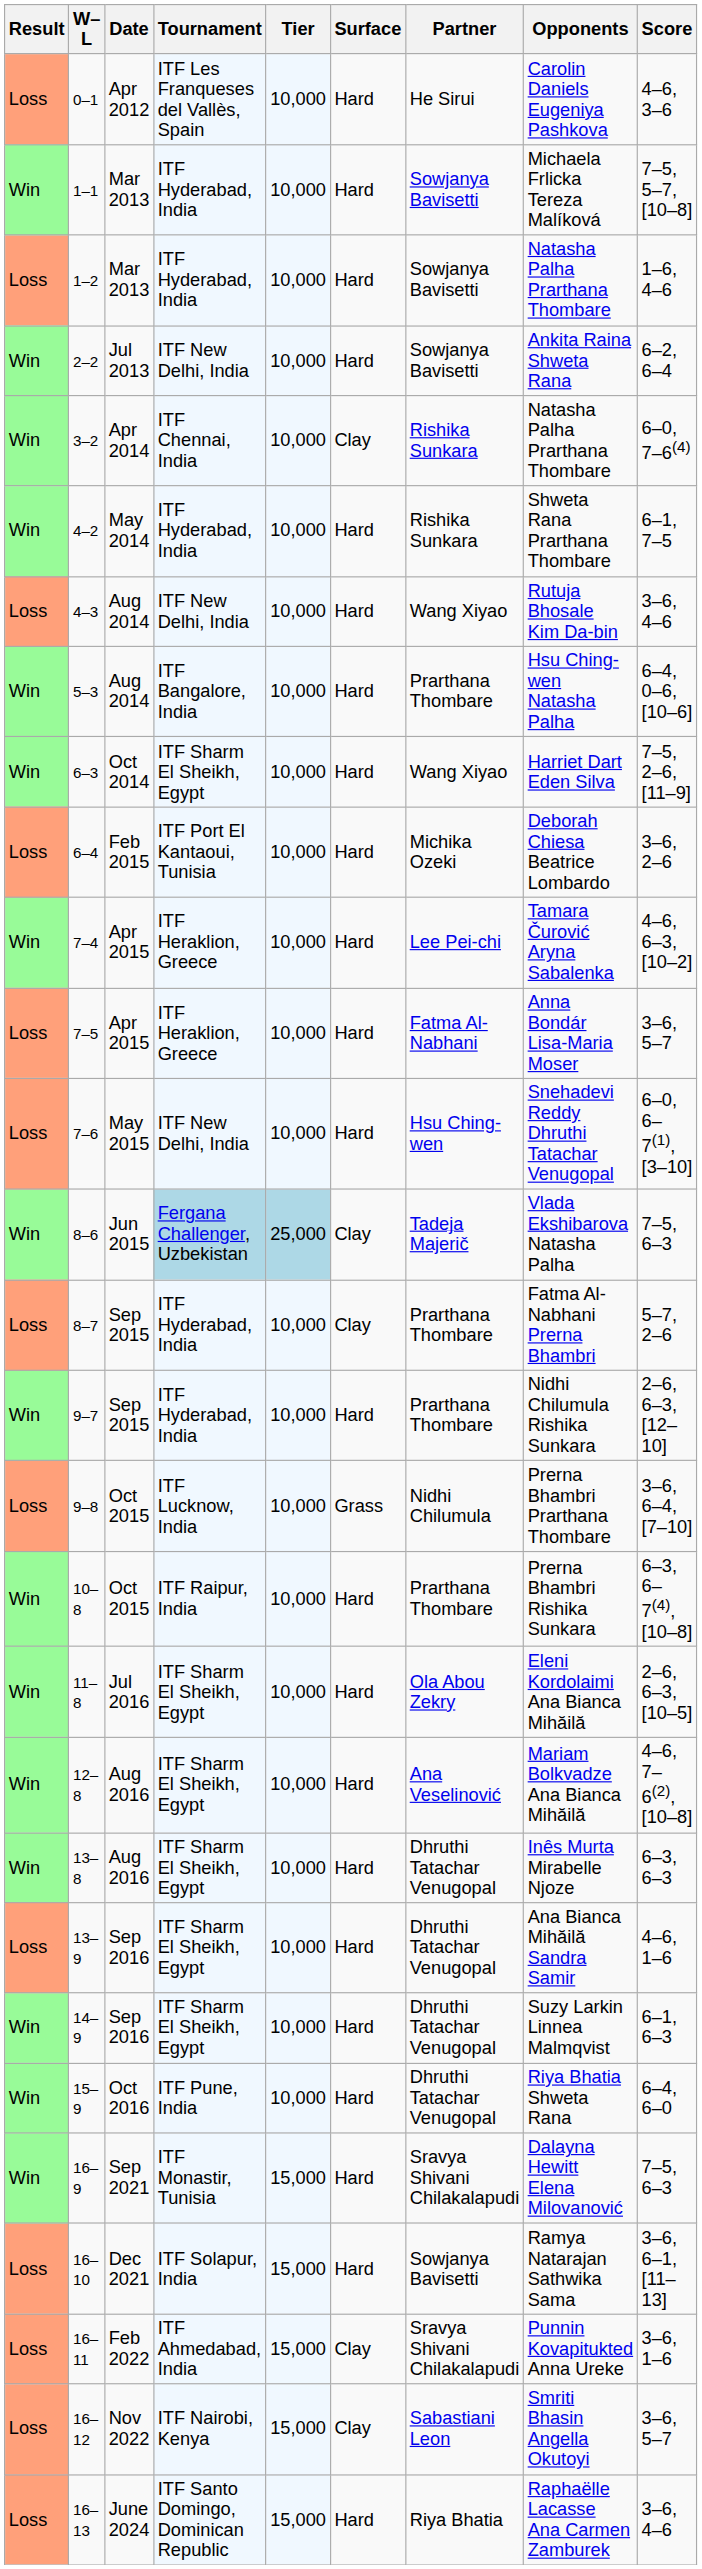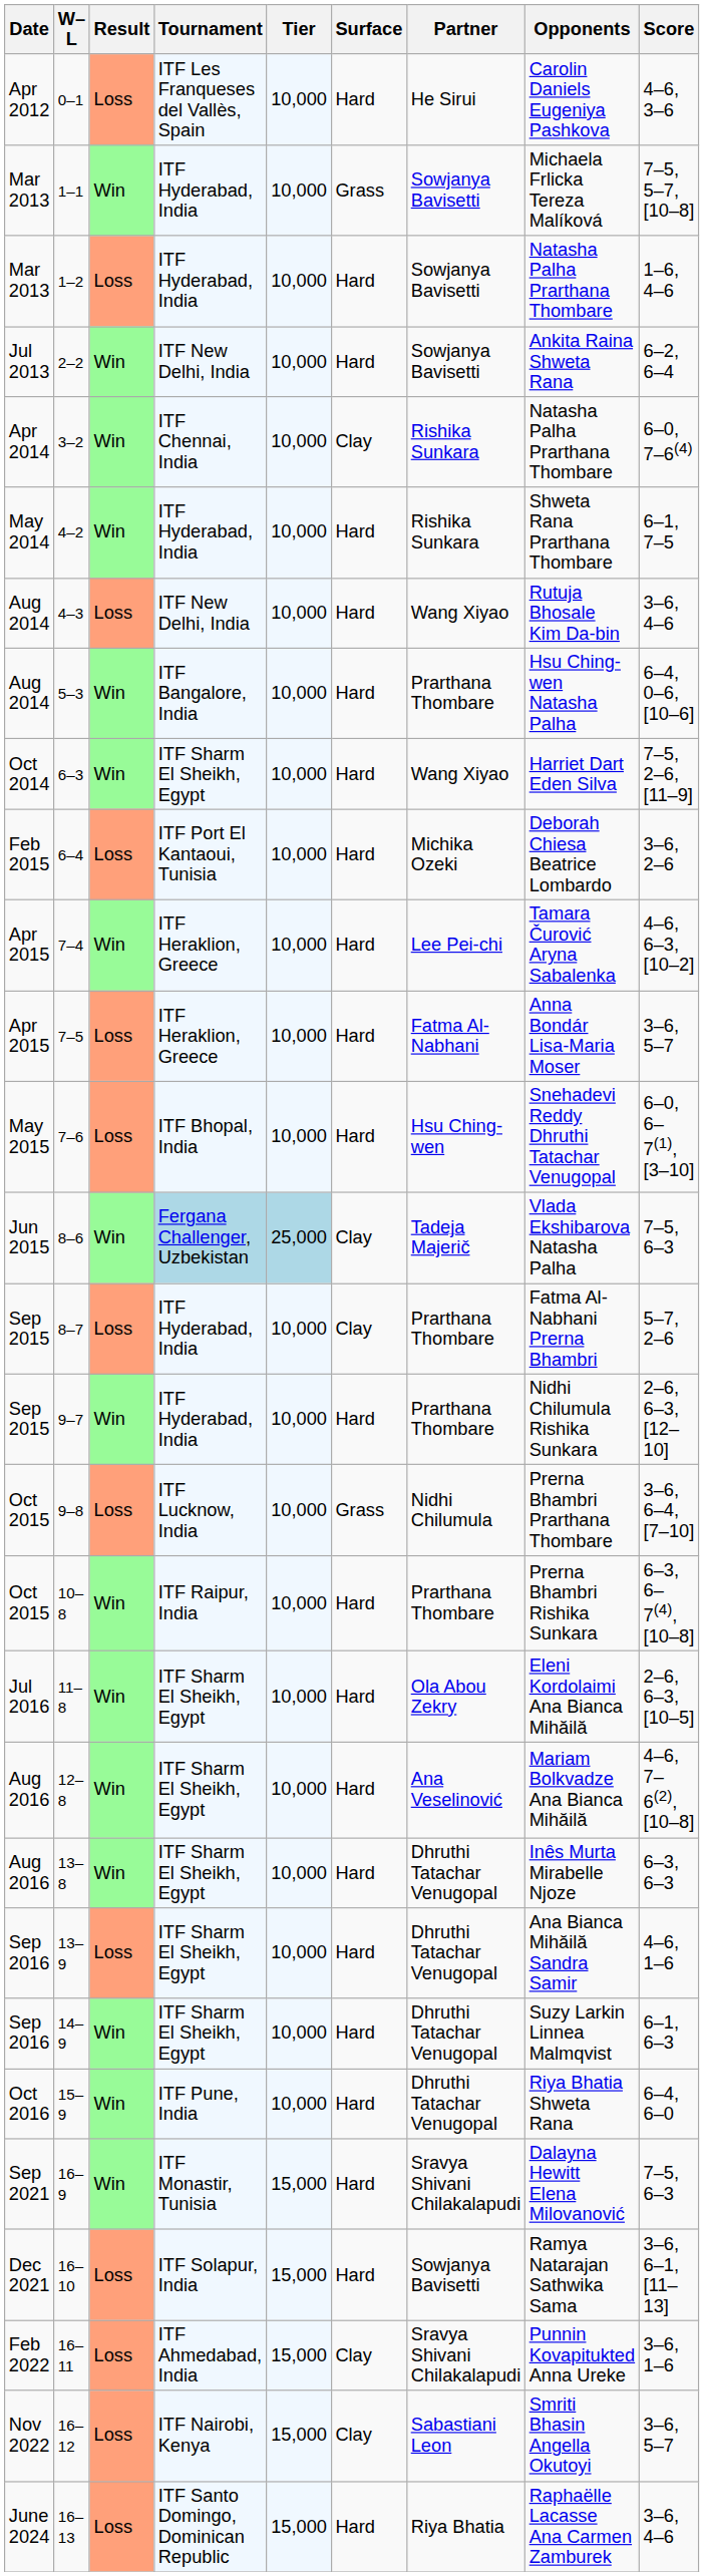columns swapped: Result <-> Date
1–1 | Surface: Hard -> Grass
7–6 | Tournament: ITF New Delhi, India -> ITF Bhopal, India
